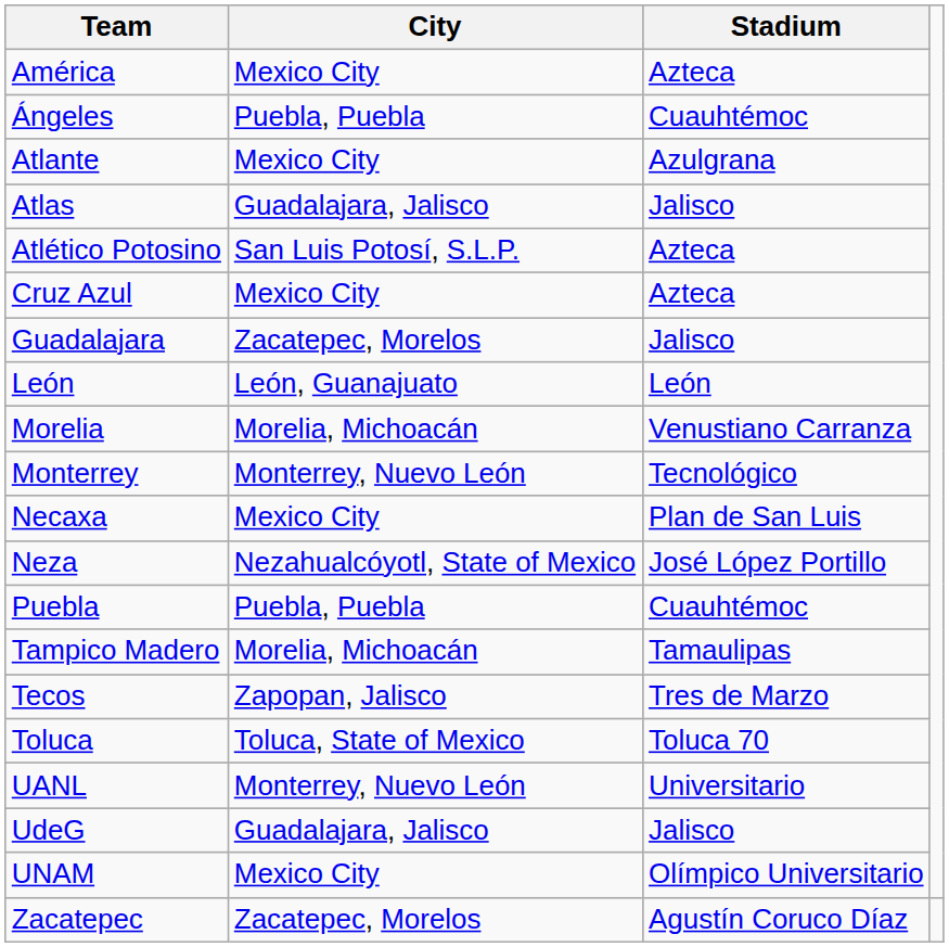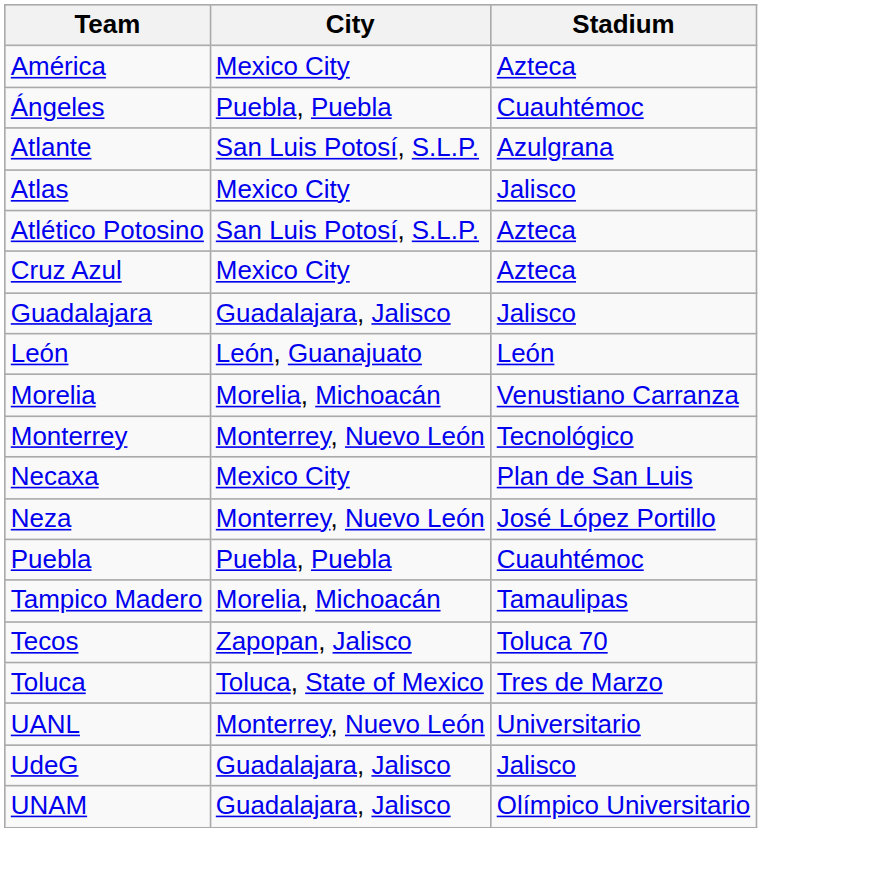Atlante | City: Mexico City -> San Luis Potosí, S.L.P.
Atlas | City: Guadalajara, Jalisco -> Mexico City
Guadalajara | City: Zacatepec, Morelos -> Guadalajara, Jalisco
Neza | City: Nezahualcóyotl, State of Mexico -> Monterrey, Nuevo León
Tecos | Stadium: Tres de Marzo -> Toluca 70
Toluca | Stadium: Toluca 70 -> Tres de Marzo
UNAM | City: Mexico City -> Guadalajara, Jalisco
- row: Zacatepec | Zacatepec, Morelos | Agustín Coruco Díaz
